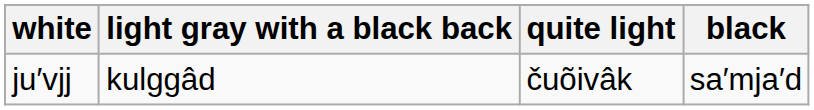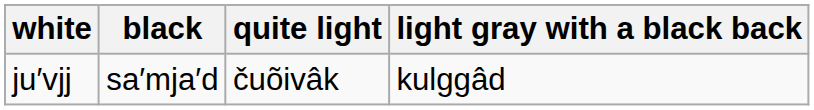columns swapped: black <-> light gray with a black back
